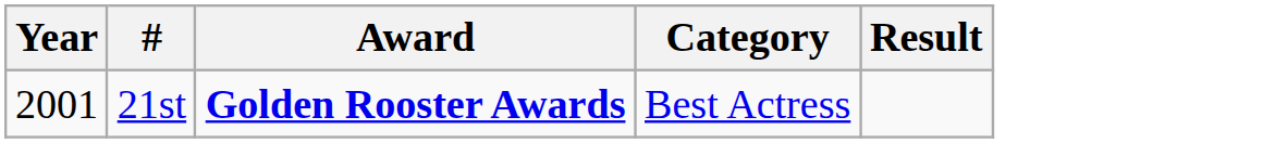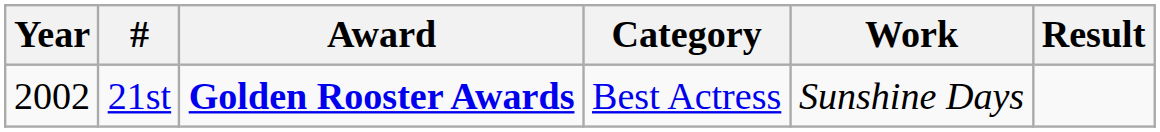+ column: Work | Sunshine Days
21st | Year: 2001 -> 2002
